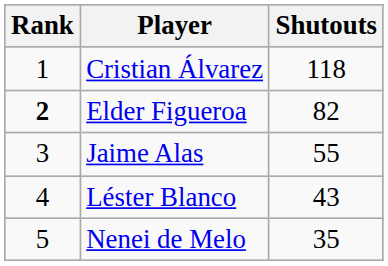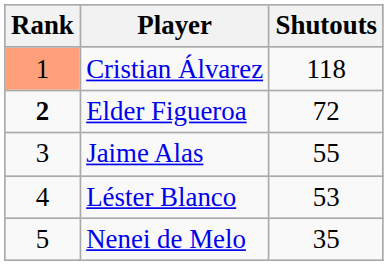Cristian Álvarez | Rank: no background -> lightsalmon background
Elder Figueroa | Shutouts: 82 -> 72
Léster Blanco | Shutouts: 43 -> 53
